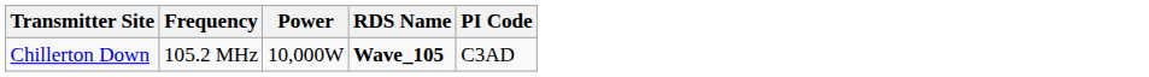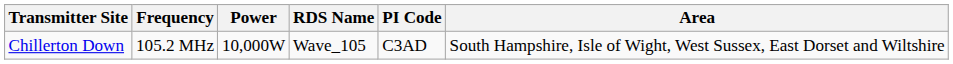+ column: Area | South Hampshire, Isle of Wight, West Sussex, East Dorset and Wiltshire
Chillerton Down | RDS Name: bold -> normal
